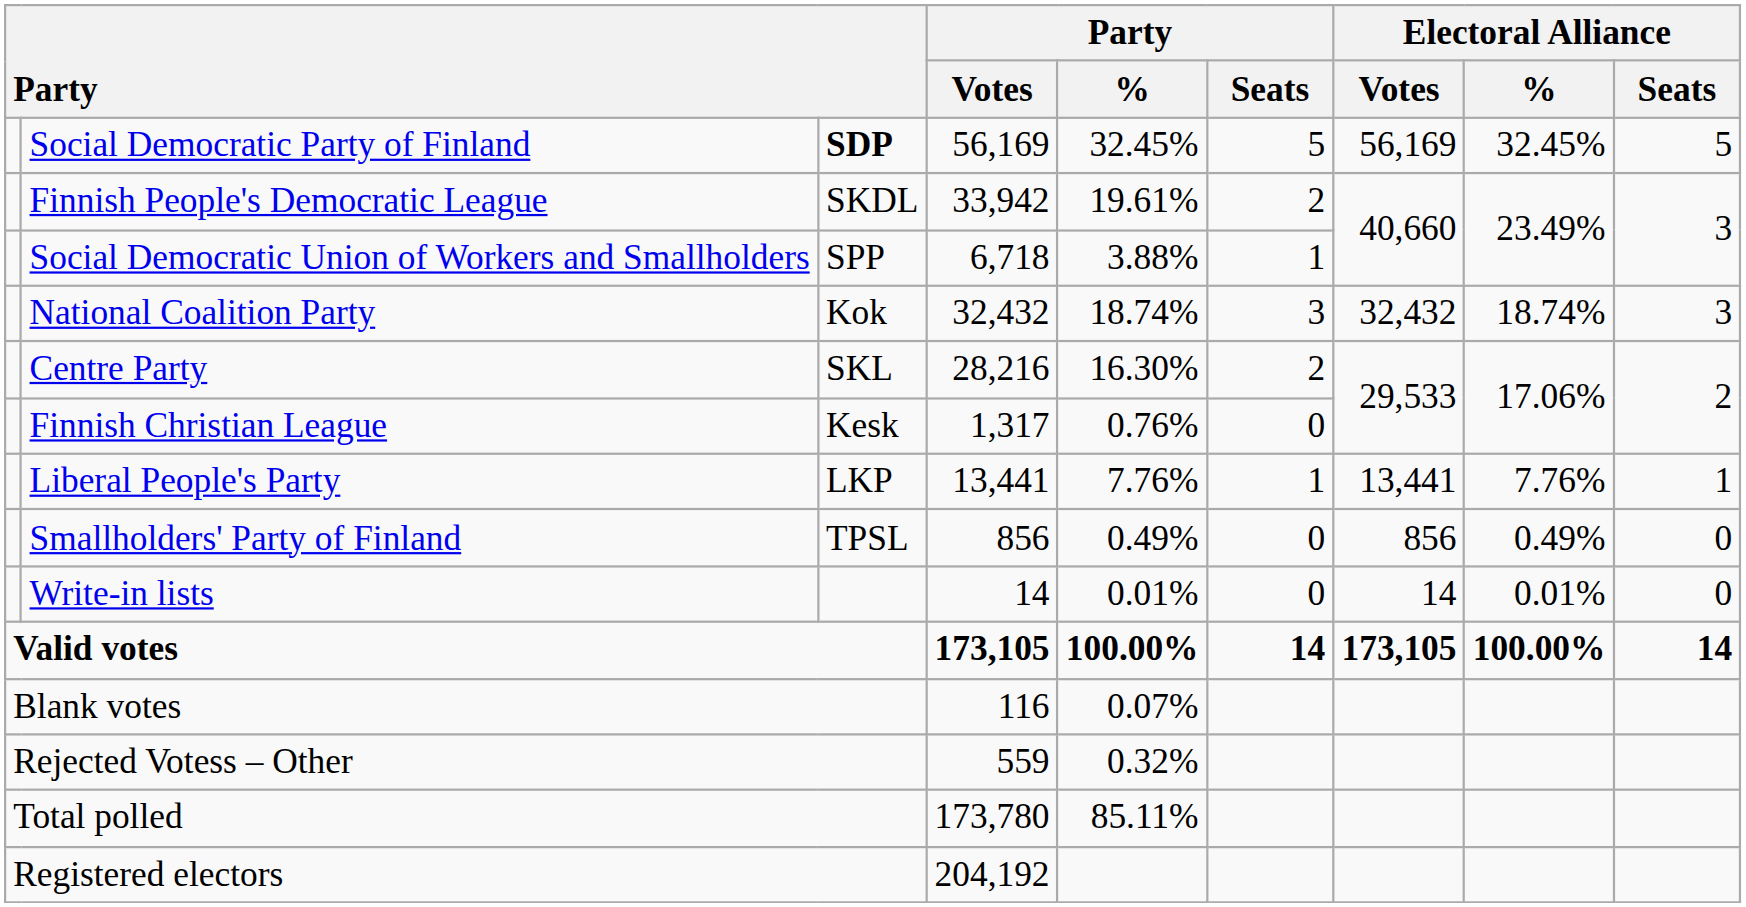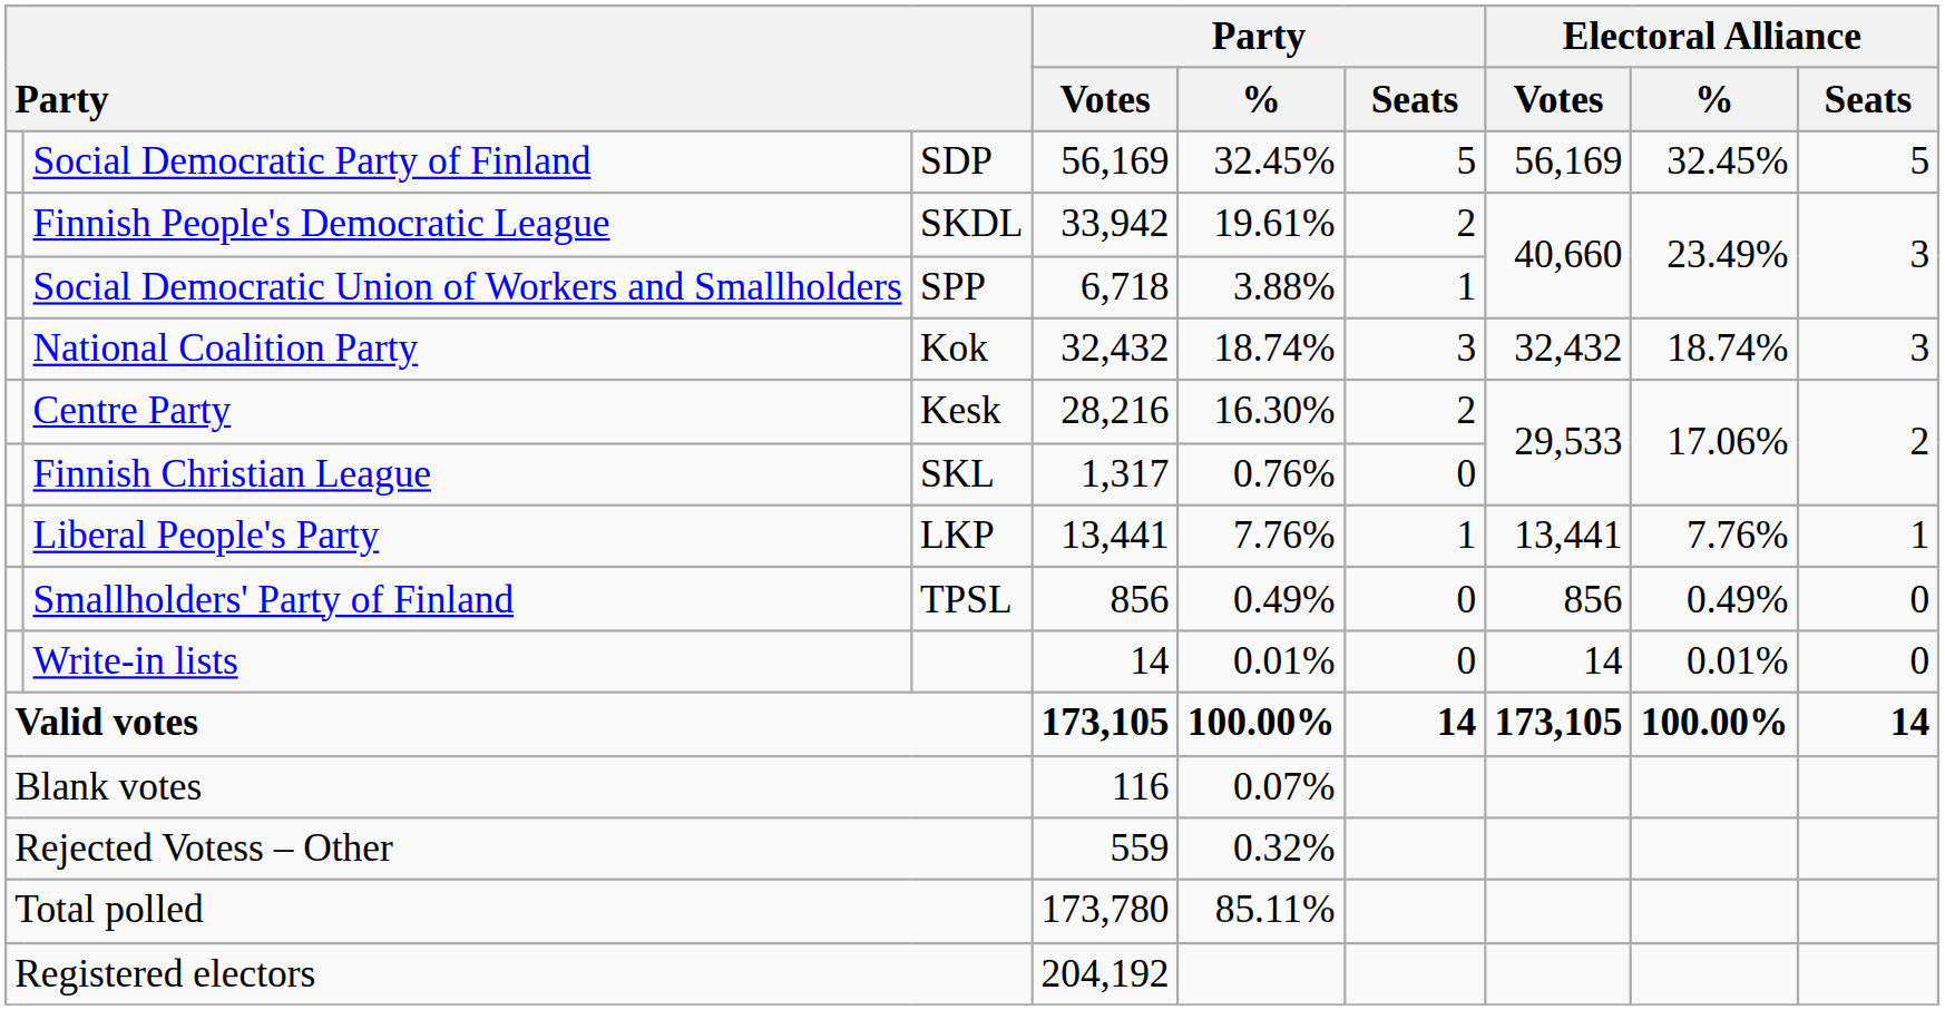Social Democratic Party of Finland | column 3: bold -> normal
Centre Party | column 3: SKL -> Kesk
Finnish Christian League | column 3: Kesk -> SKL
